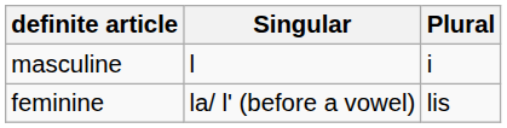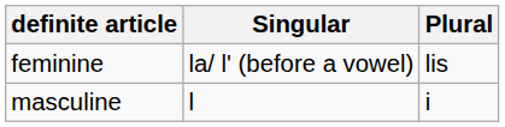rows swapped: masculine <-> feminine
